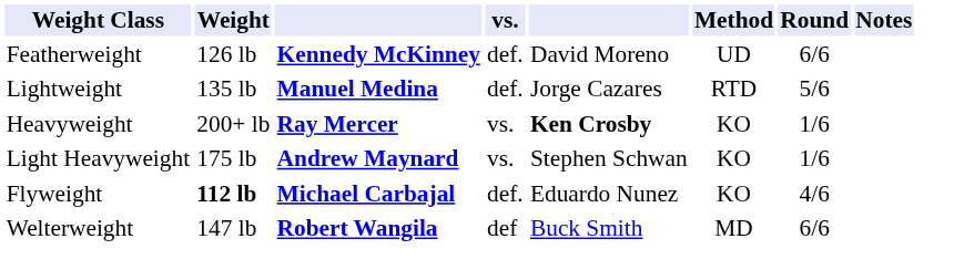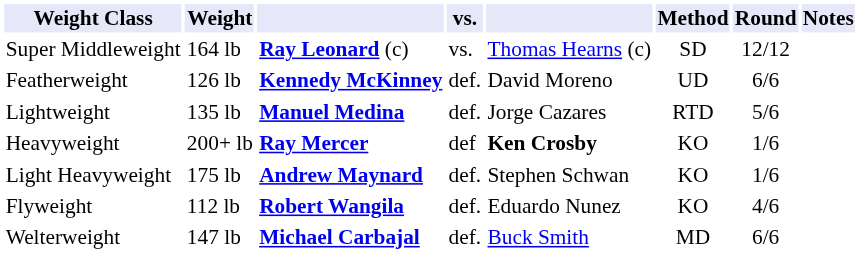+ row: Super Middleweight | 164 lb | Ray Leonard (c) | vs. | Thomas Hearns (c) | SD | 12/12
Heavyweight | vs.: vs. -> def
Light Heavyweight | vs.: vs. -> def.
Flyweight | Weight: bold -> normal
Flyweight | column 3: Michael Carbajal -> Robert Wangila
Welterweight | column 3: Robert Wangila -> Michael Carbajal
Welterweight | vs.: def -> def.
